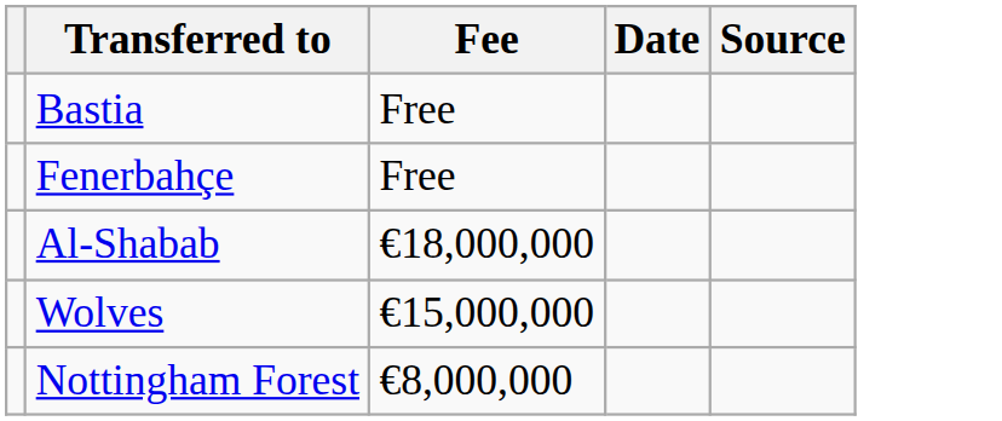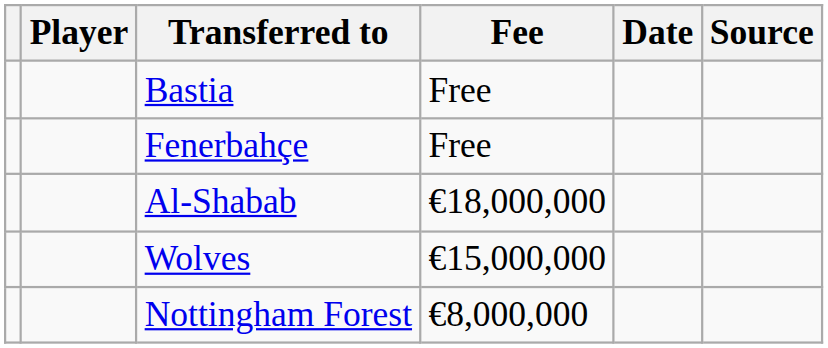+ column: Player
